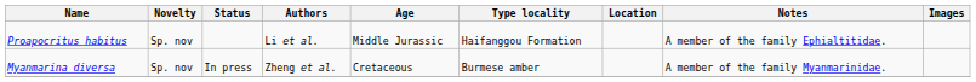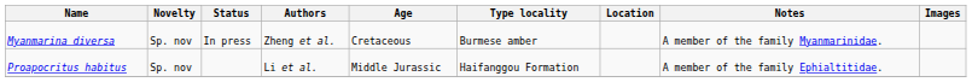rows swapped: Myanmarina diversa <-> Proapocritus habitus
